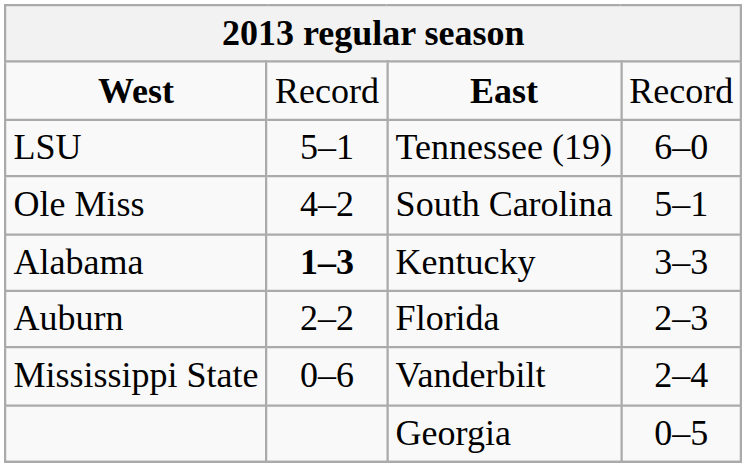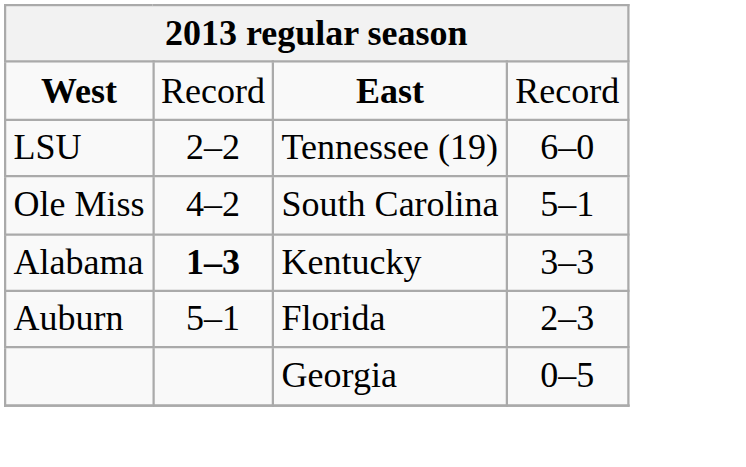LSU | column 2: 5–1 -> 2–2
Auburn | column 2: 2–2 -> 5–1
- row: Mississippi State | 0–6 | Vanderbilt | 2–4
